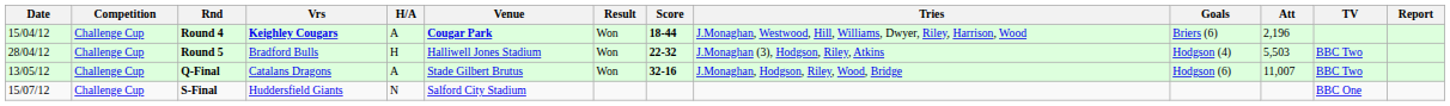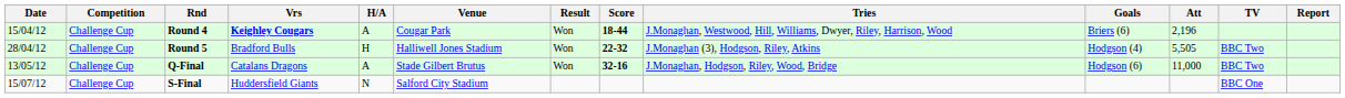Round 4 | Venue: bold -> normal
Round 5 | Att: 5,503 -> 5,505
Q-Final | Att: 11,007 -> 11,000
